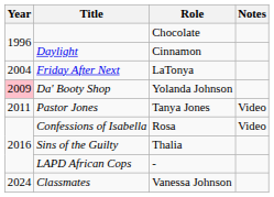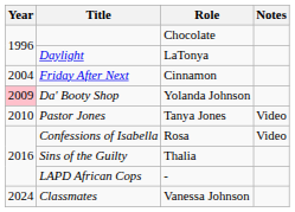Daylight | Role: Cinnamon -> LaTonya
Friday After Next | Role: LaTonya -> Cinnamon
Pastor Jones | Year: 2011 -> 2010
